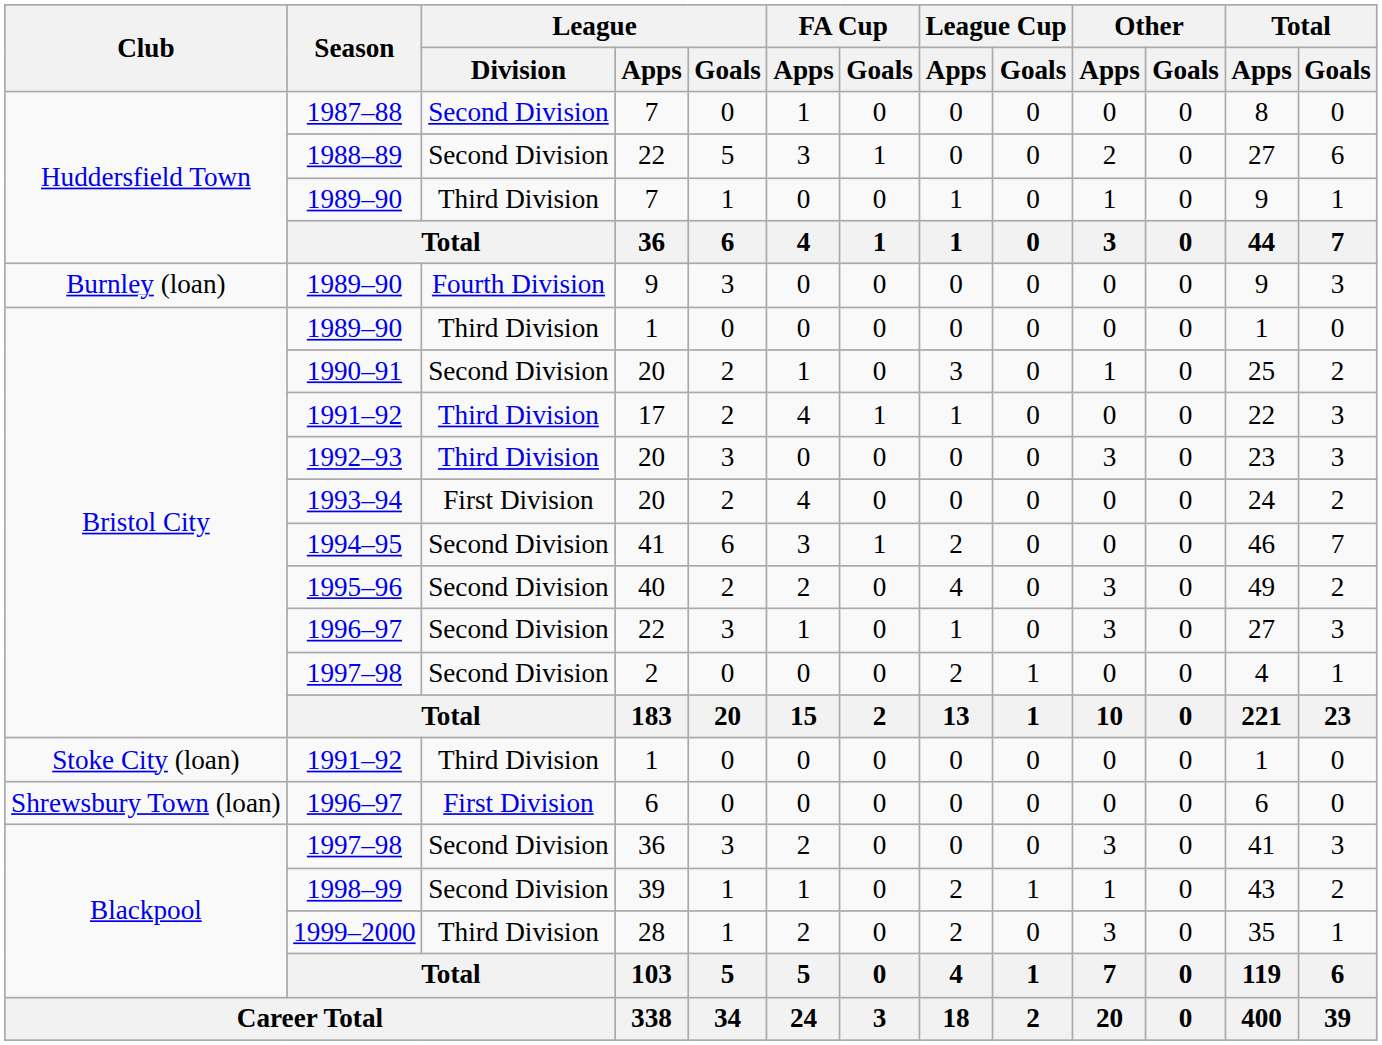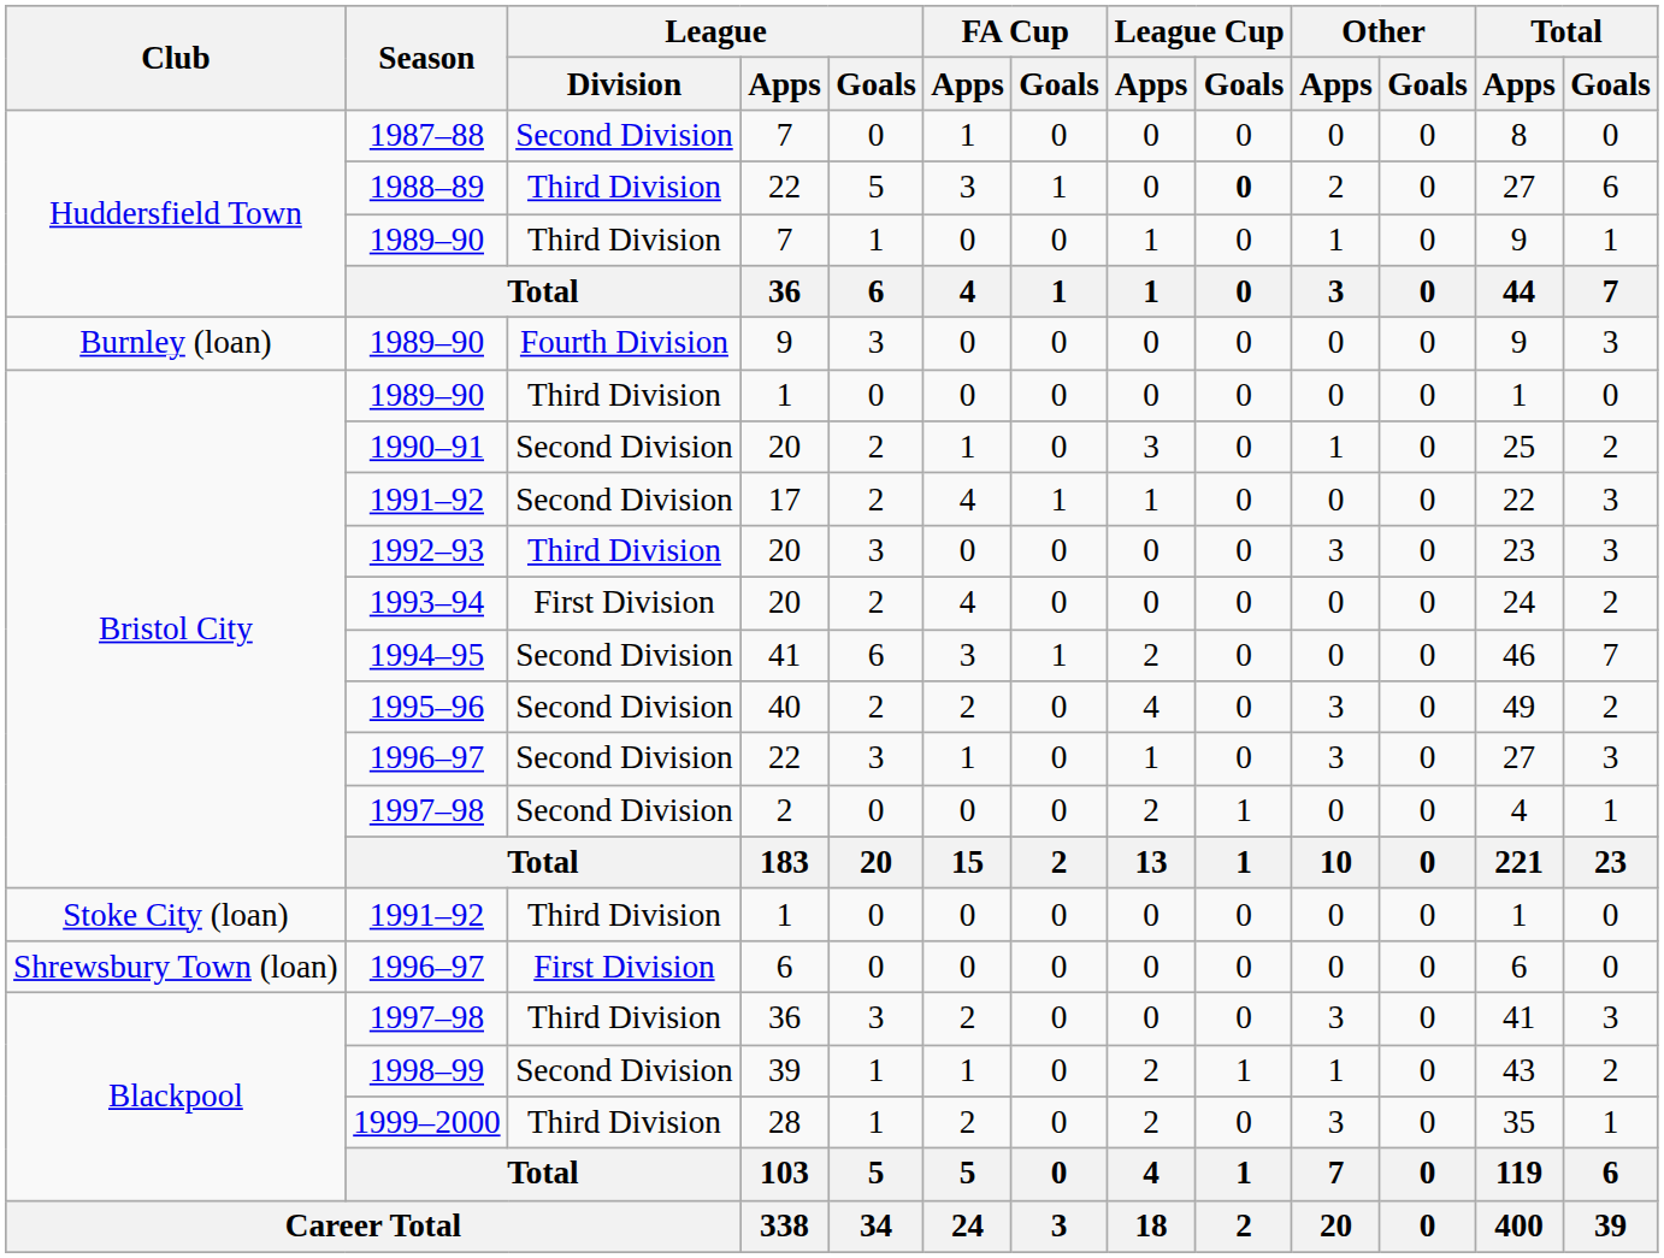1988–89 | League / Division: Second Division -> Third Division
1988–89 | League Cup / Goals: normal -> bold
1991–92 / 17 | League / Division: Third Division -> Second Division
1997–98 / 36 | League / Division: Second Division -> Third Division
